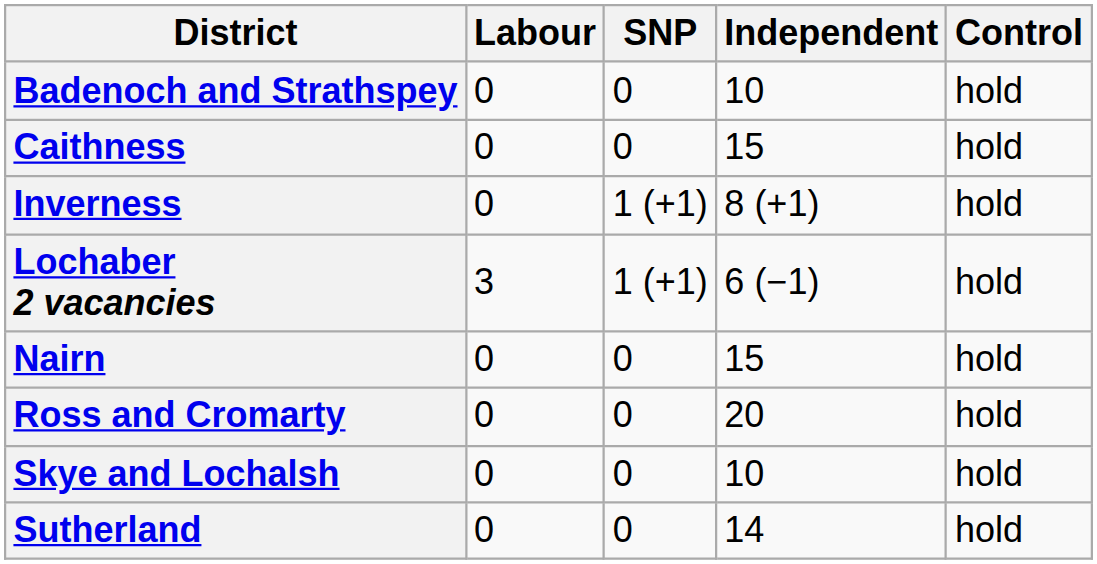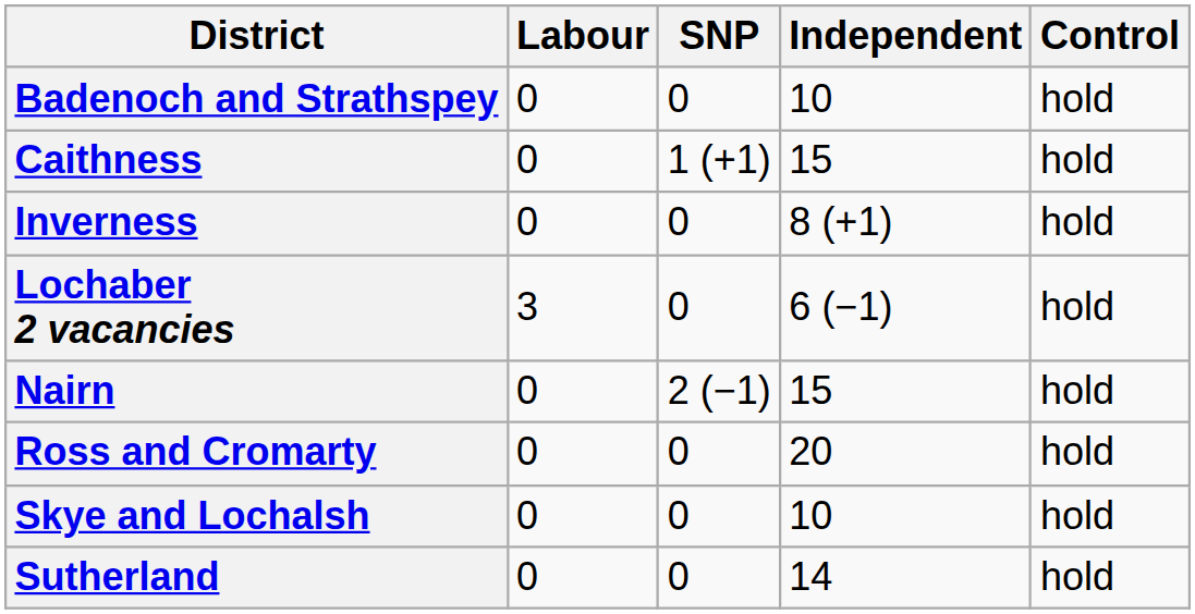Caithness | SNP: 0 -> 1 (+1)
Inverness | SNP: 1 (+1) -> 0
Lochaber 2 vacancies | SNP: 1 (+1) -> 0
Nairn | SNP: 0 -> 2 (−1)
